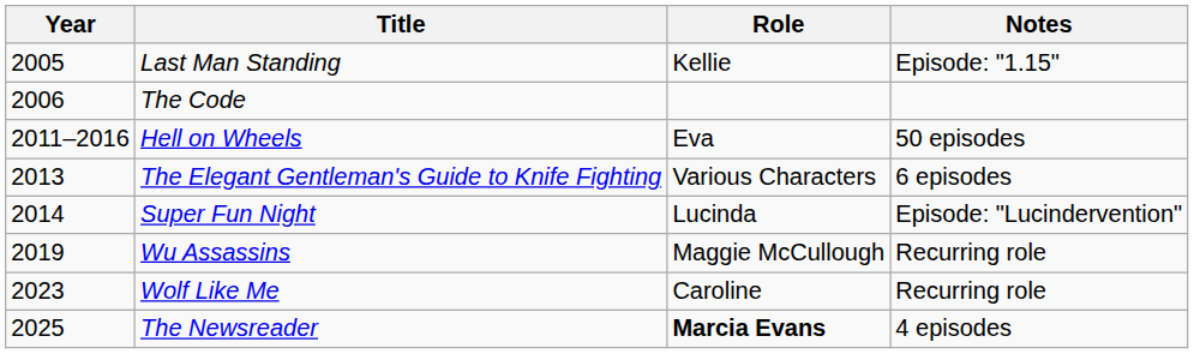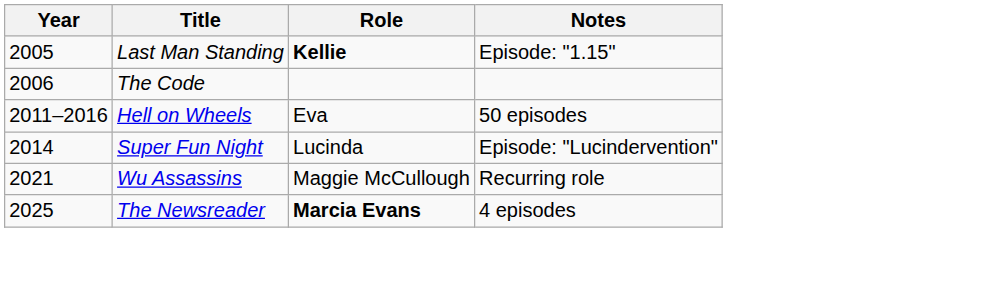Last Man Standing | Role: normal -> bold
- row: 2013 | The Elegant Gentleman's Guide to Knife Fighting | Various Characters | 6 episodes
Wu Assassins | Year: 2019 -> 2021
- row: 2023 | Wolf Like Me | Caroline | Recurring role
